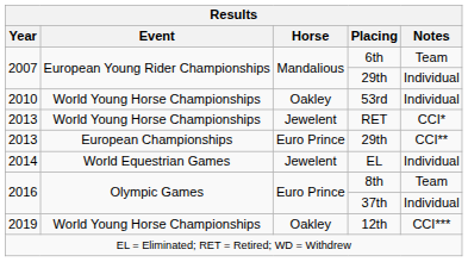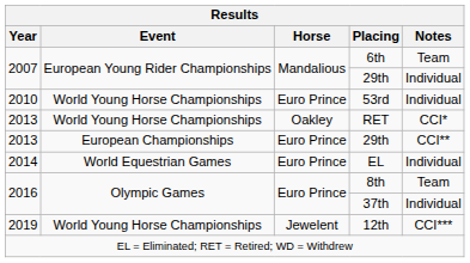53rd | Horse: Oakley -> Euro Prince
RET | Horse: Jewelent -> Oakley
EL | Horse: Jewelent -> Euro Prince
12th | Horse: Oakley -> Jewelent
